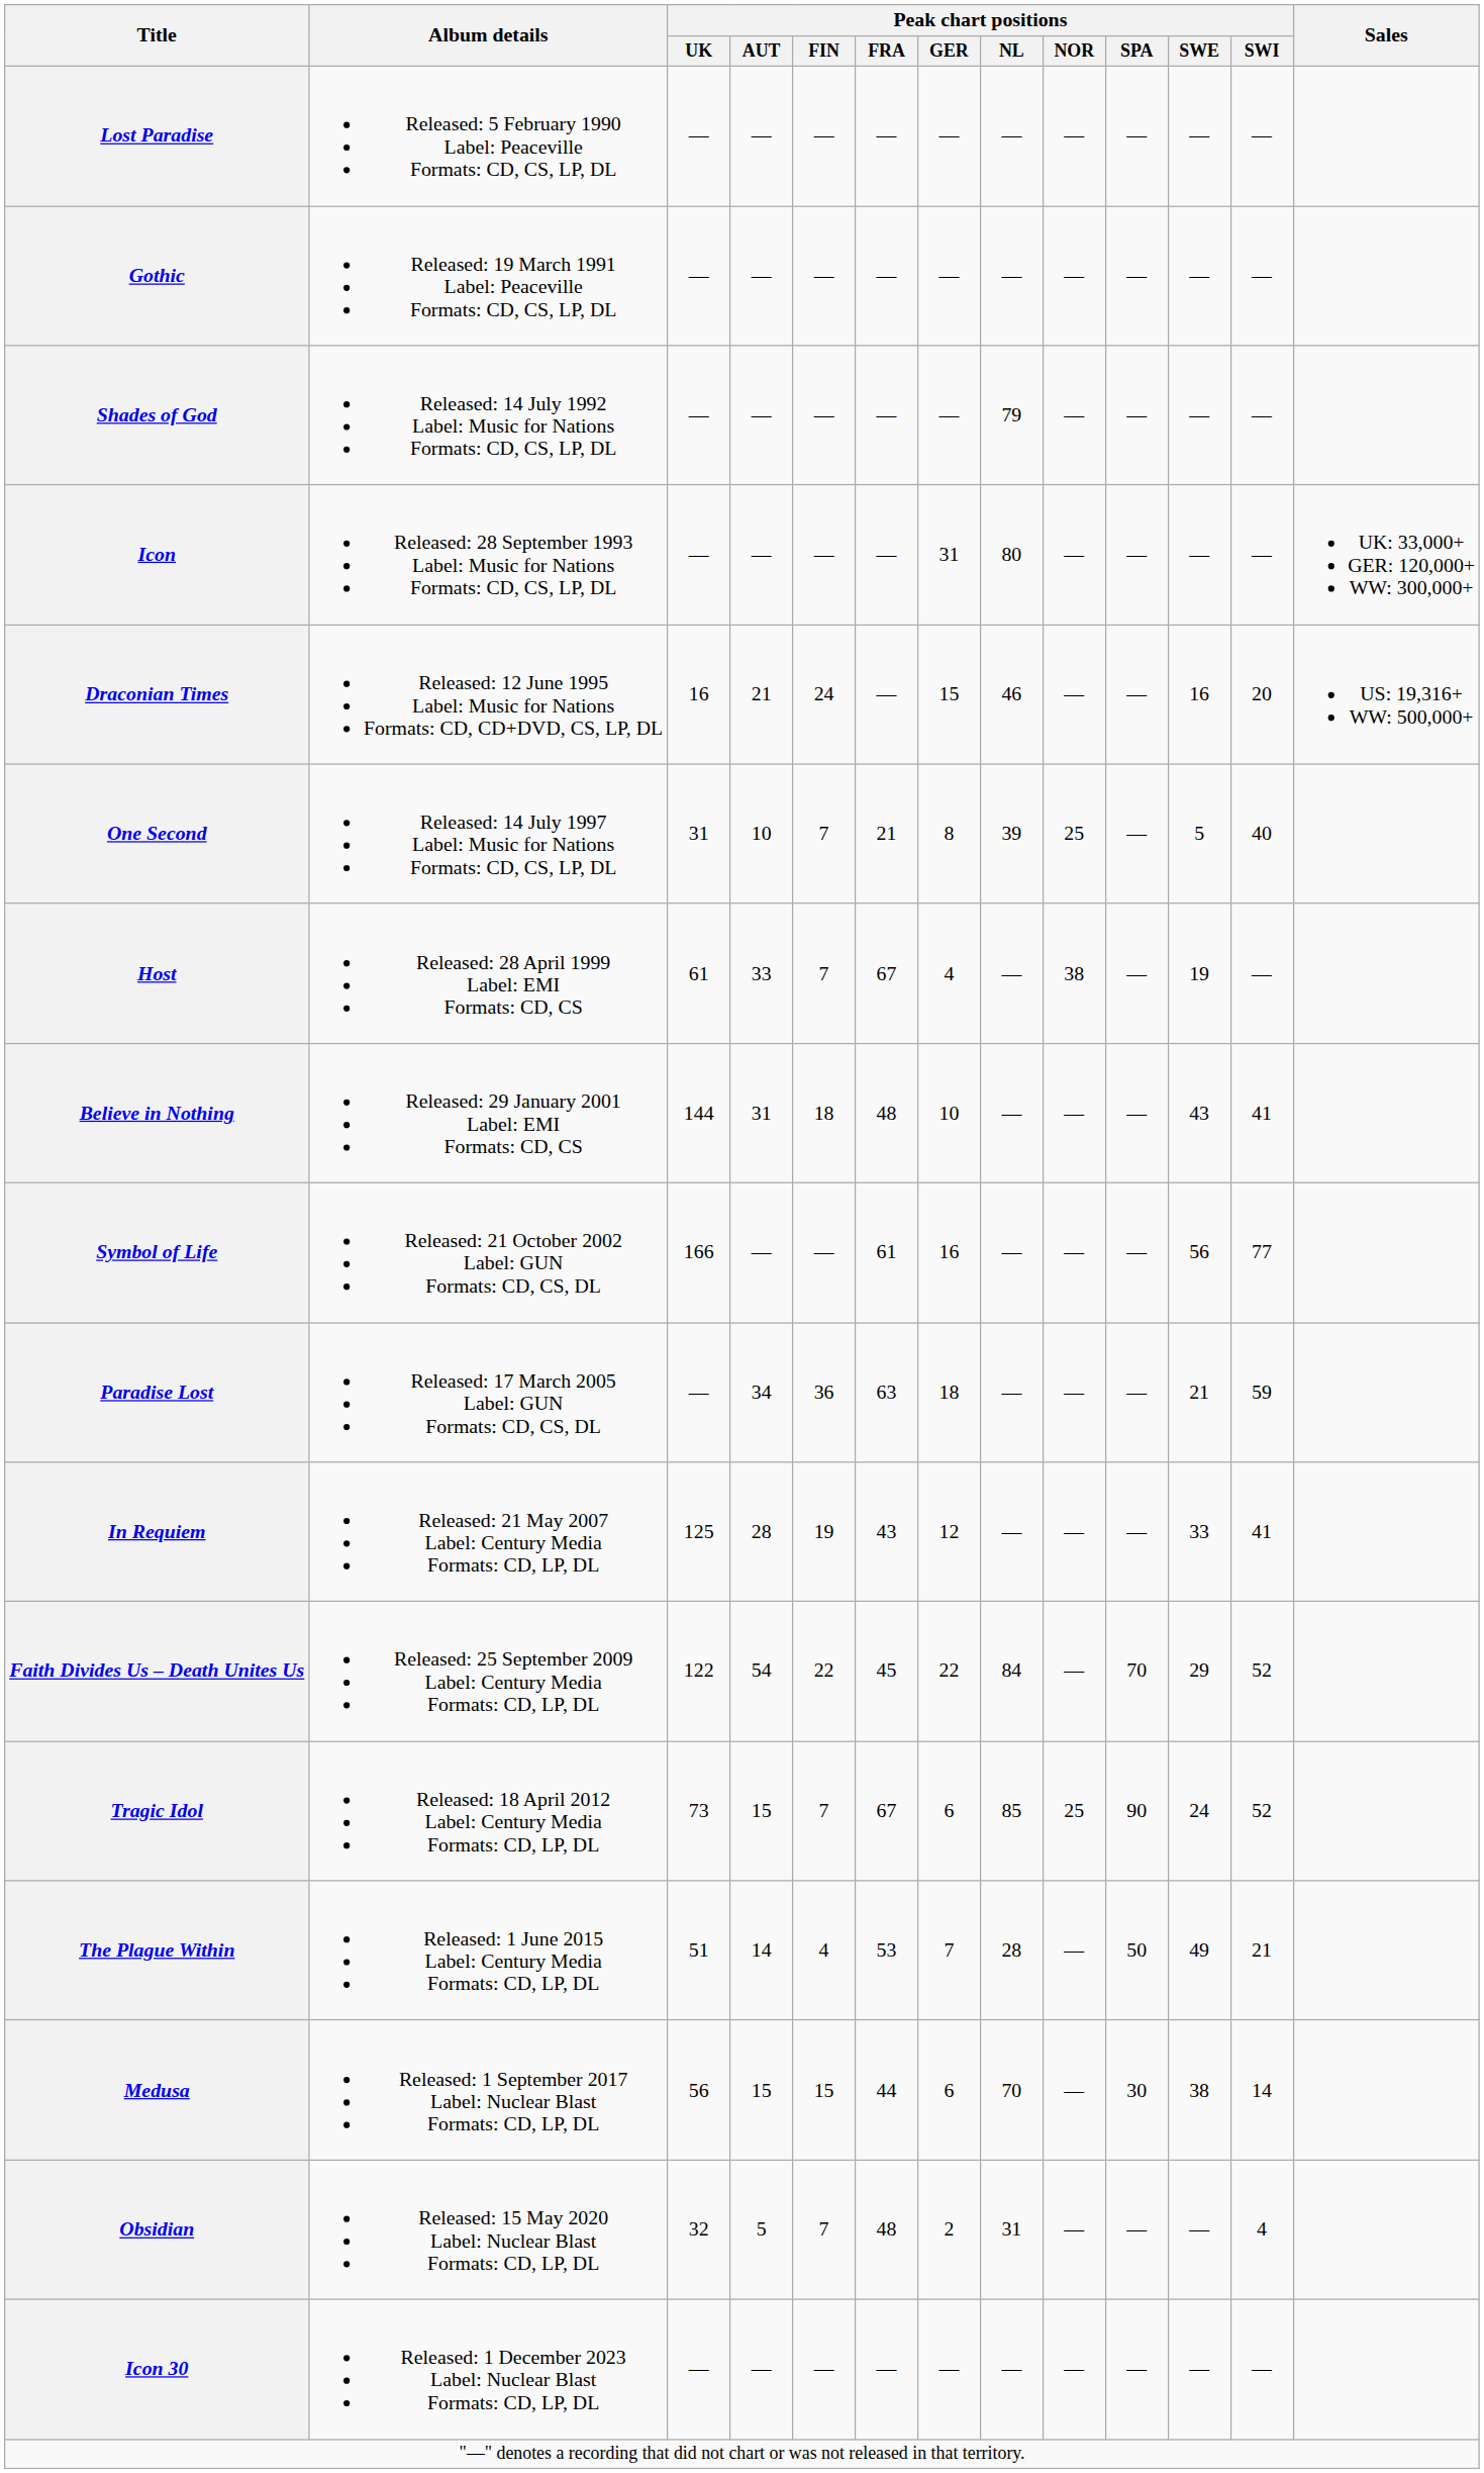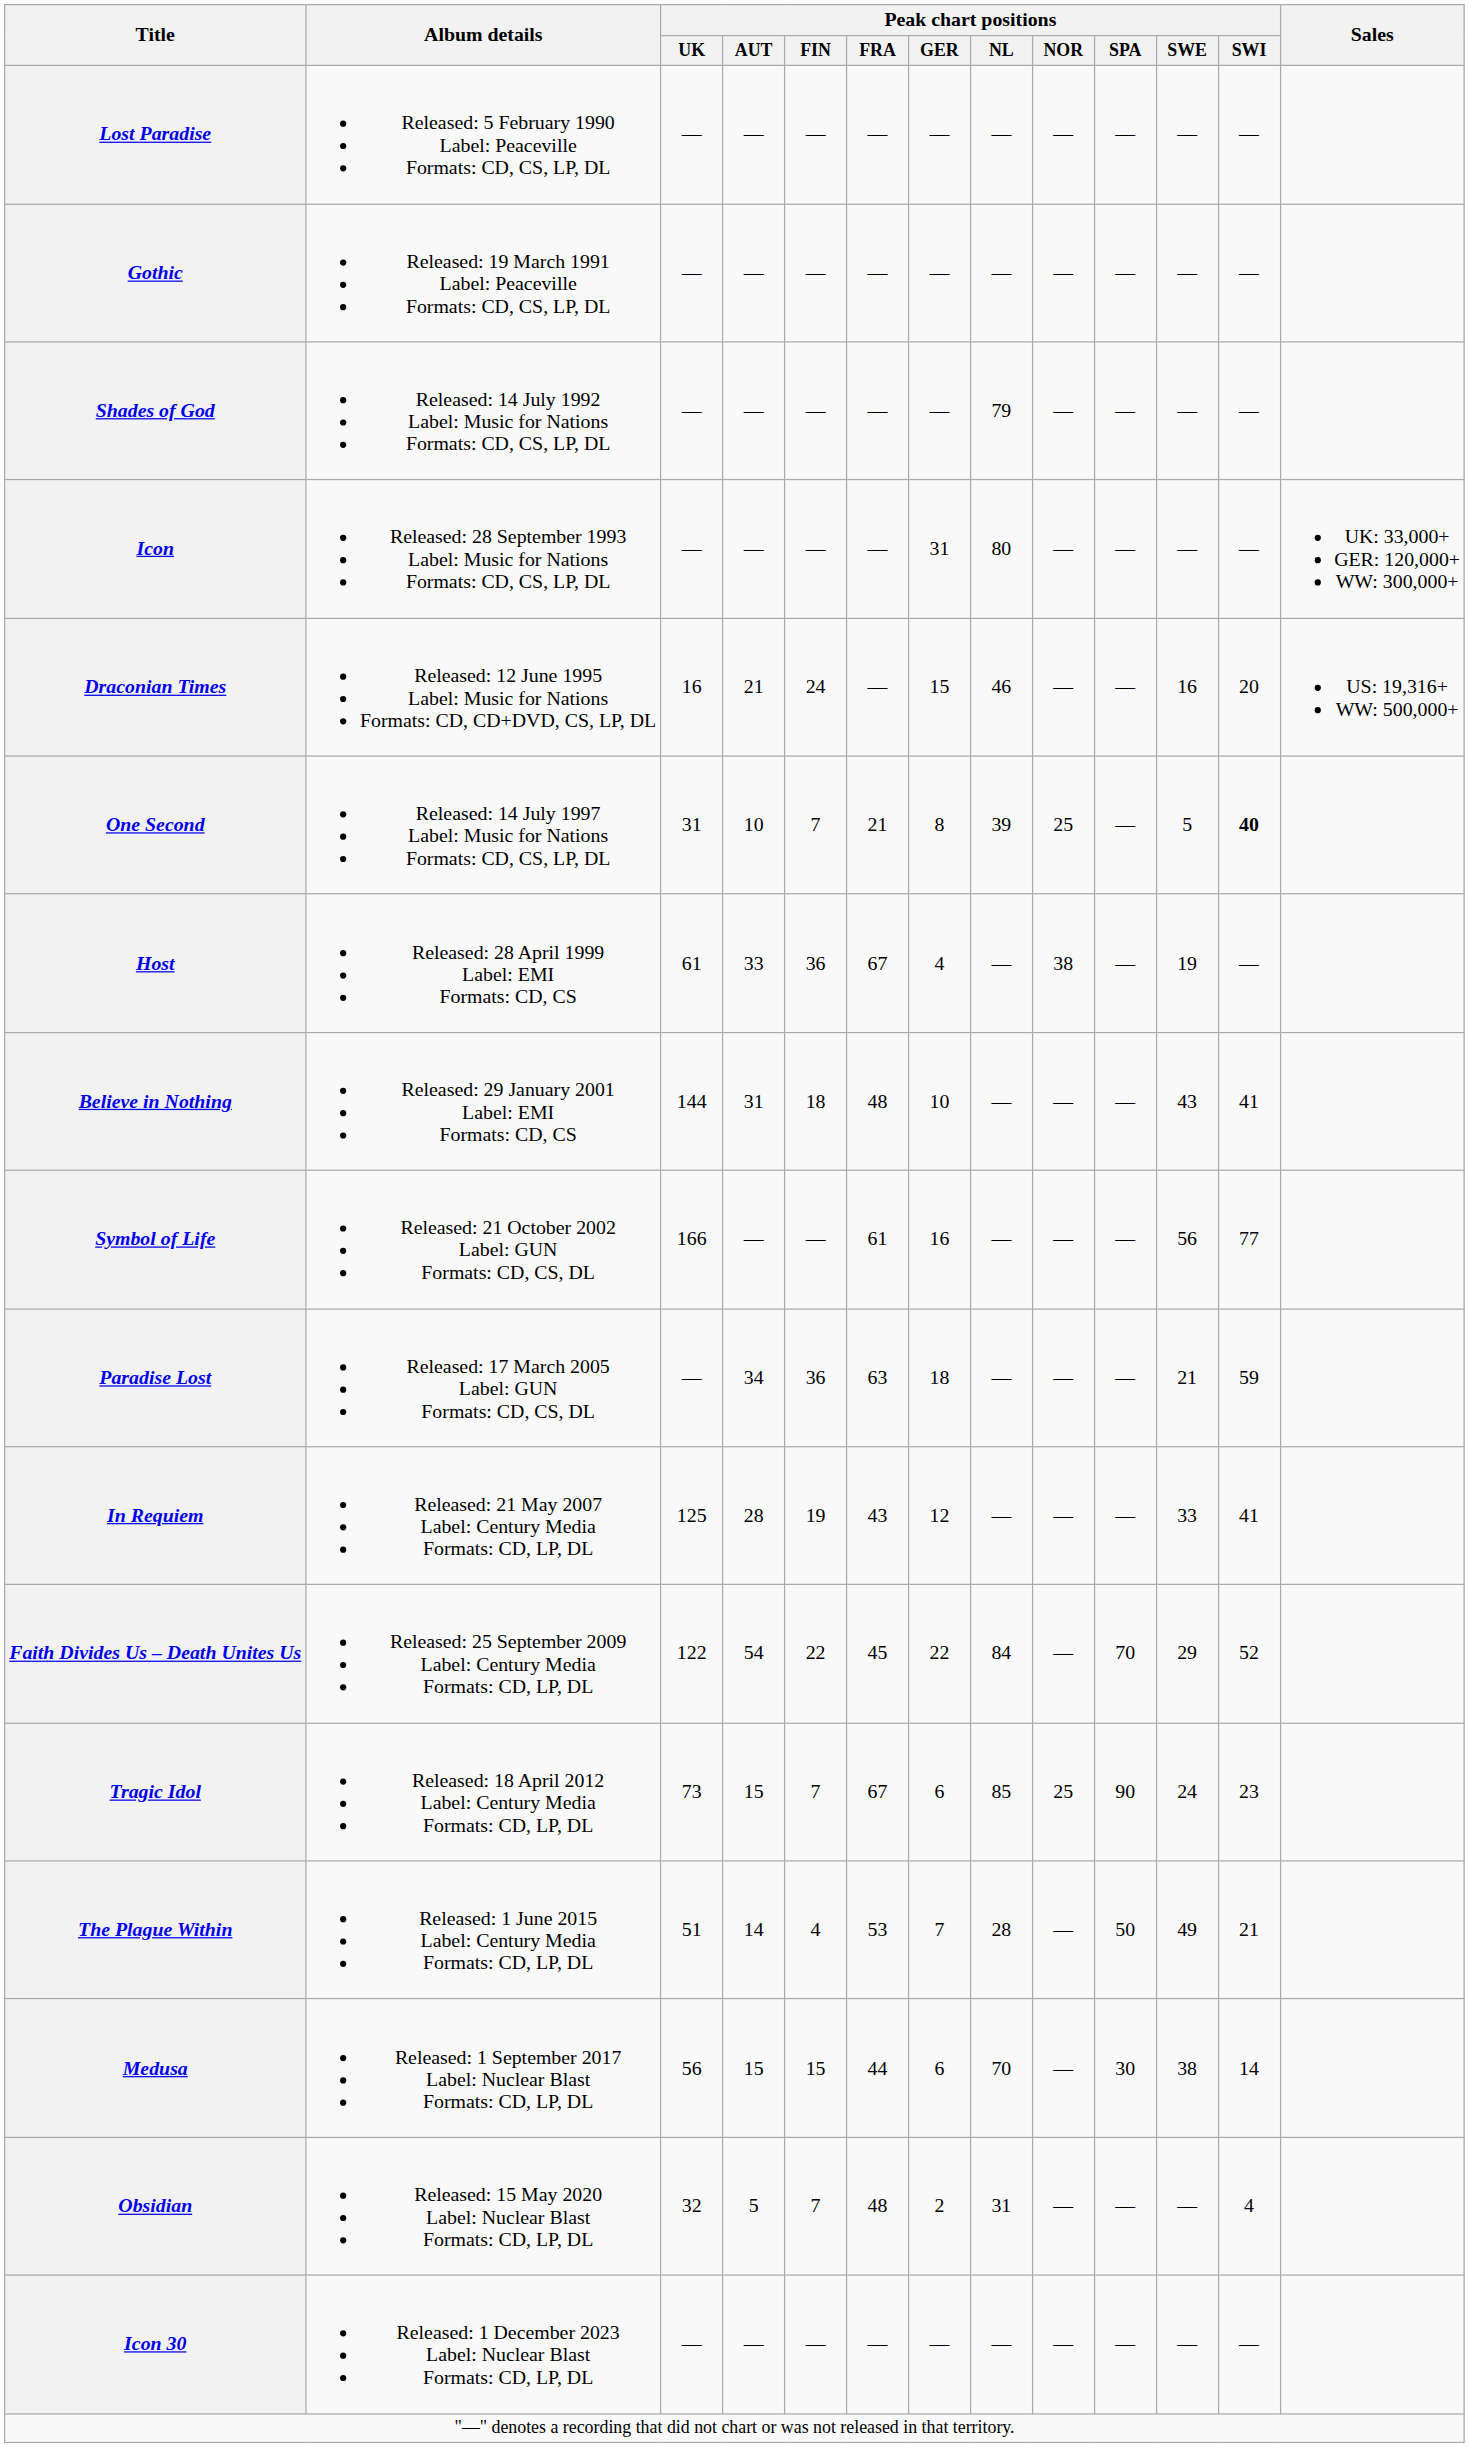One Second | Peak chart positions / SWI: normal -> bold
Host | Peak chart positions / FIN: 7 -> 36
Tragic Idol | Peak chart positions / SWI: 52 -> 23
